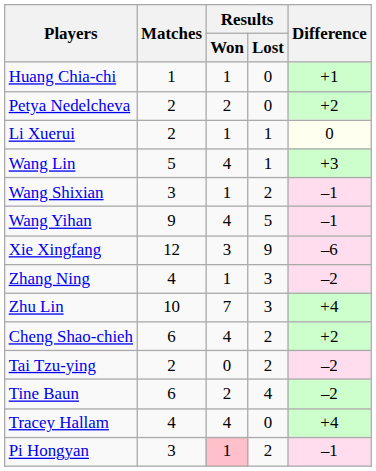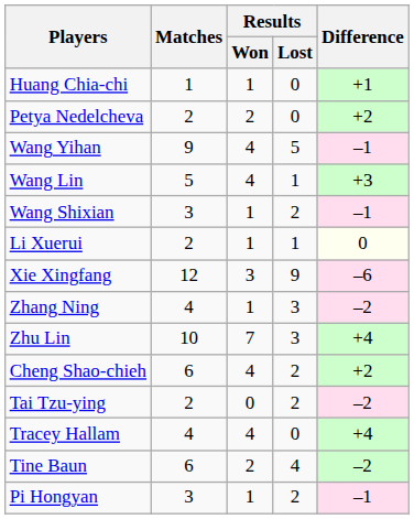rows swapped: Li Xuerui <-> Wang Yihan
rows swapped: Tine Baun <-> Tracey Hallam
Pi Hongyan | Results / Won: pink background -> no background
